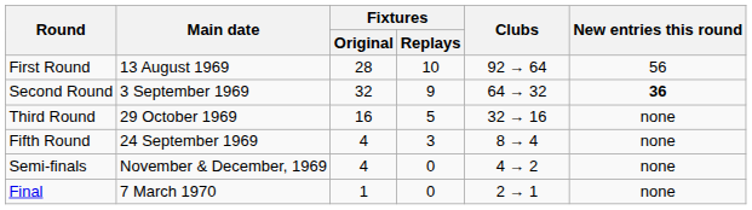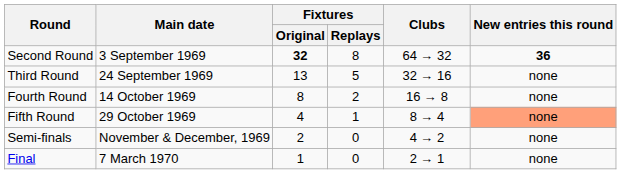- row: First Round | 13 August 1969 | 28 | 10 | 92 → 64 | 56
Second Round | Fixtures / Original: normal -> bold
Second Round | Fixtures / Replays: 9 -> 8
Third Round | Main date: 29 October 1969 -> 24 September 1969
Third Round | Fixtures / Original: 16 -> 13
+ row: Fourth Round | 14 October 1969 | 8 | 2 | 16 → 8 | none
Fifth Round | Main date: 24 September 1969 -> 29 October 1969
Fifth Round | Fixtures / Replays: 3 -> 1
Fifth Round | New entries this round: no background -> lightsalmon background
Semi-finals | Fixtures / Original: 4 -> 2
